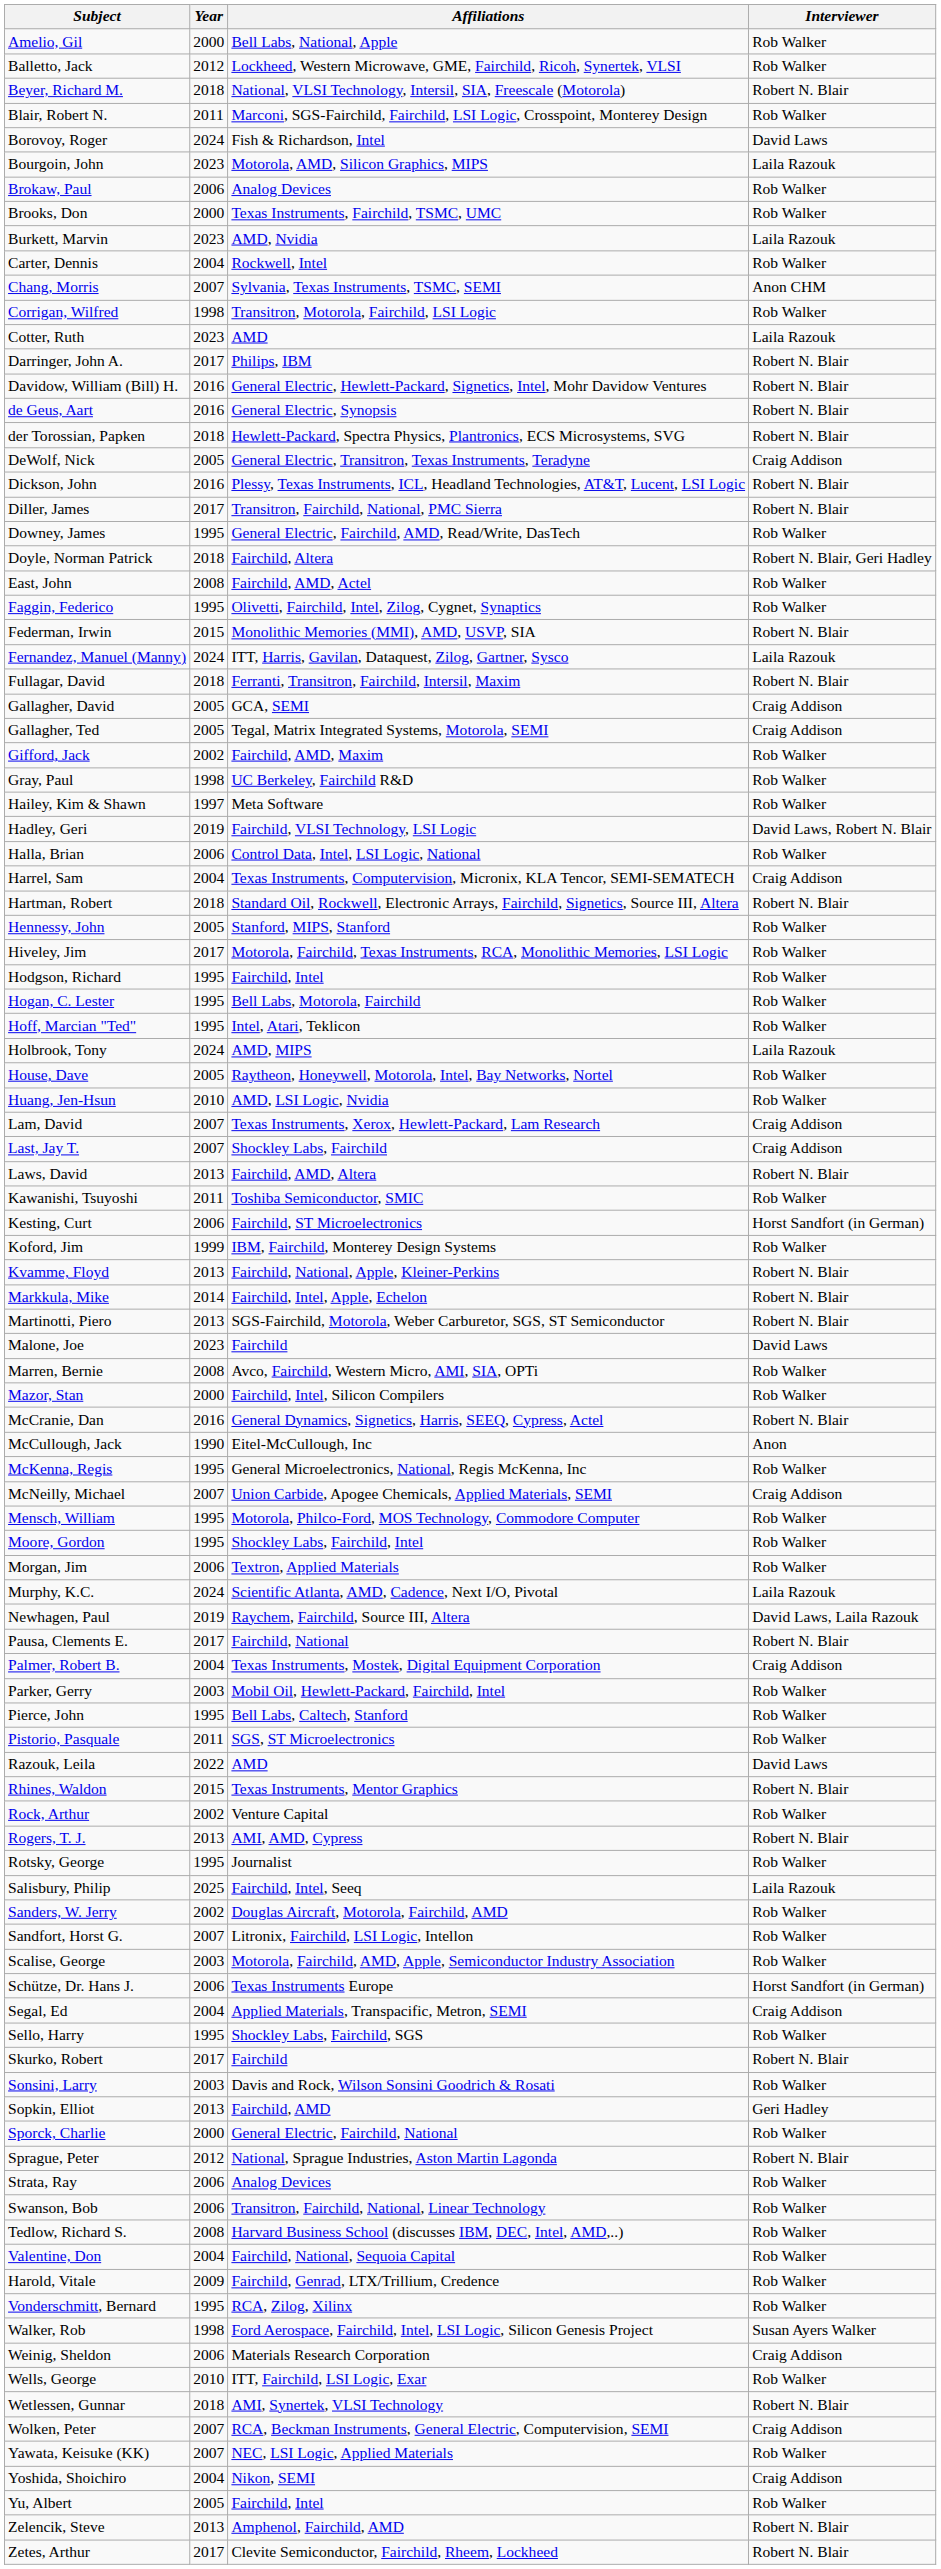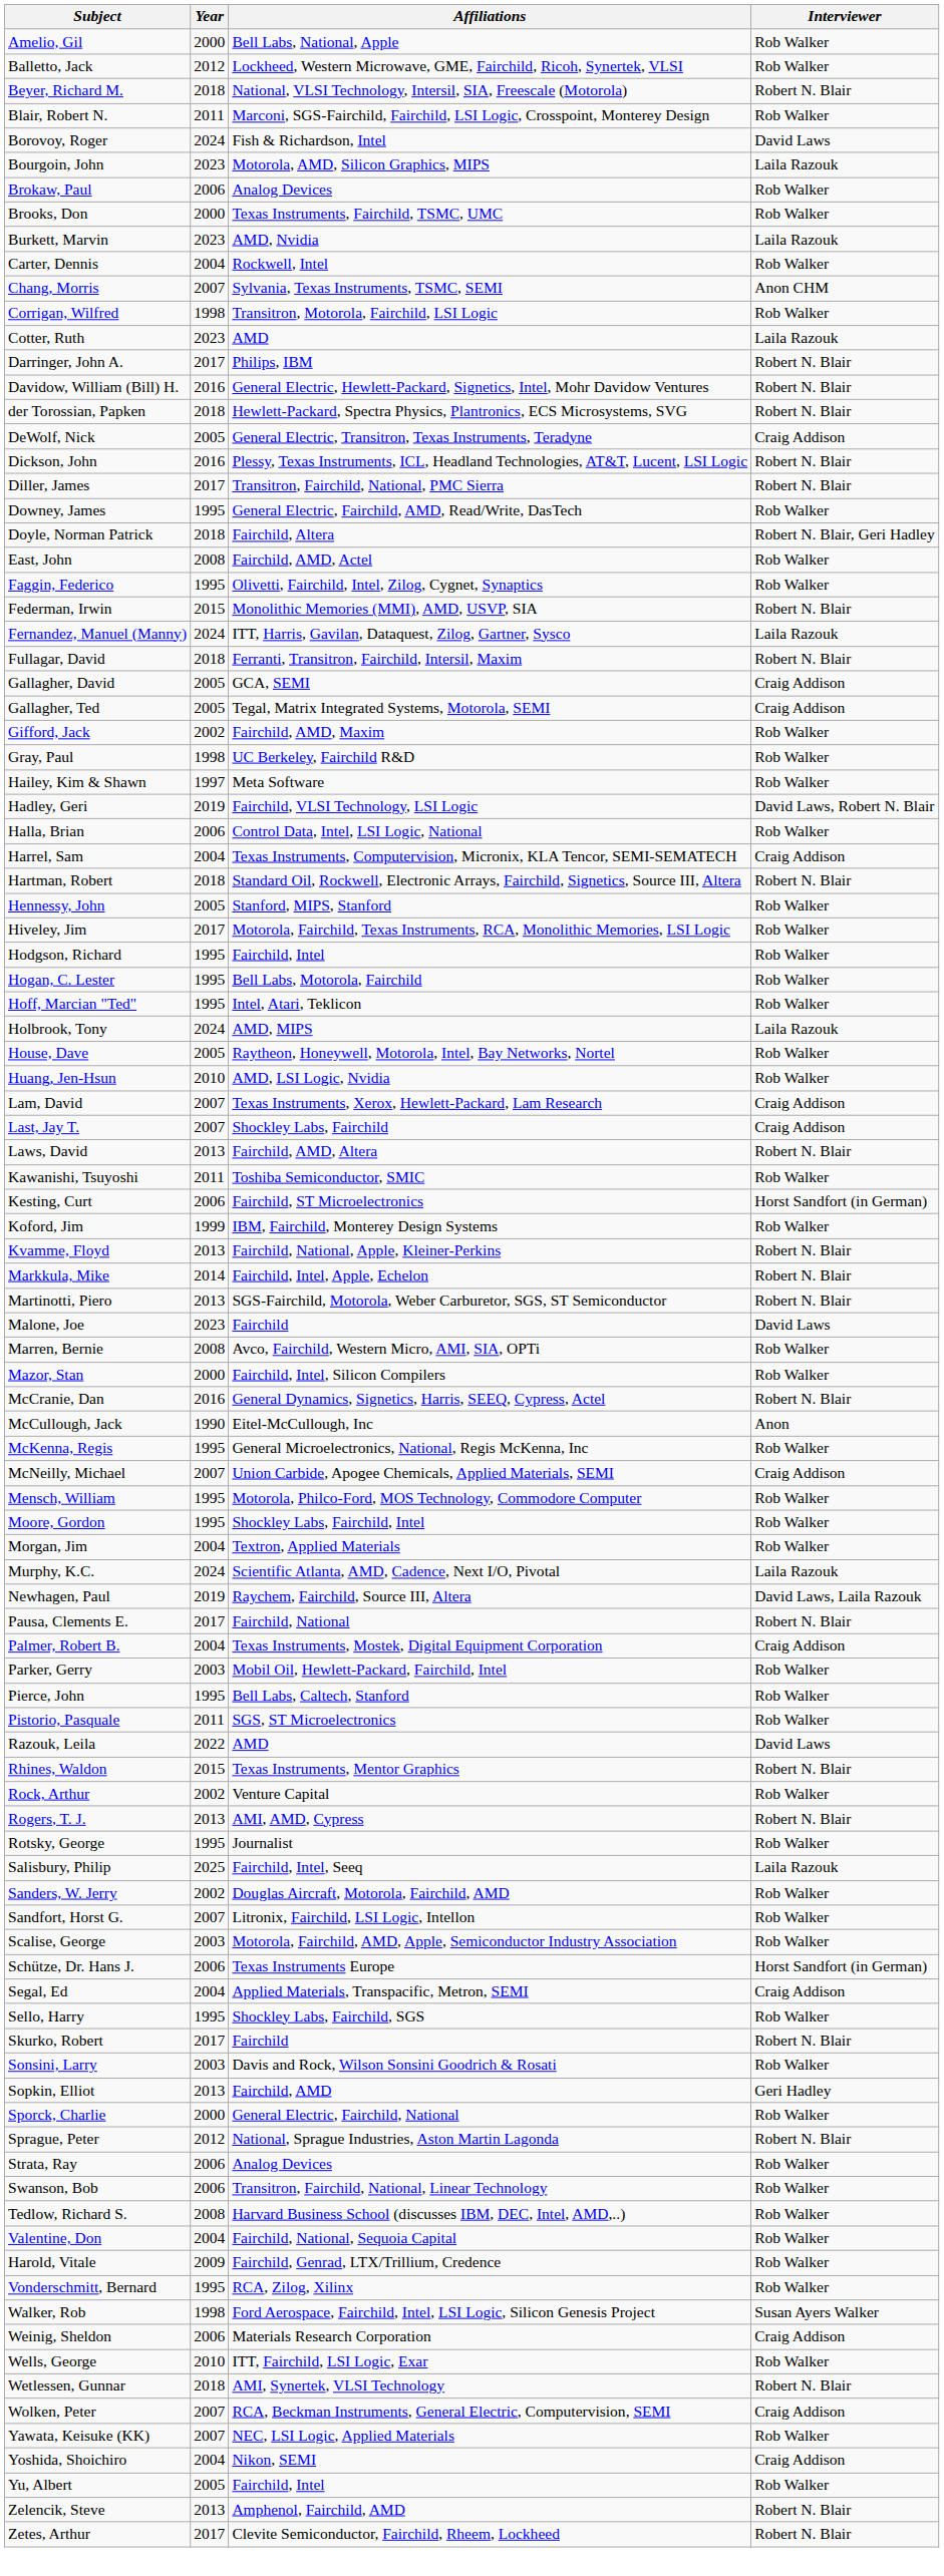- row: de Geus, Aart | 2016 | General Electric, Synopsis | Robert N. Blair
Morgan, Jim | Year: 2006 -> 2004
